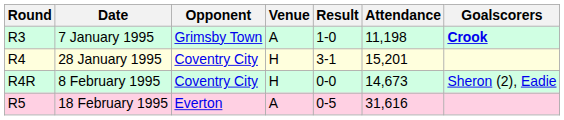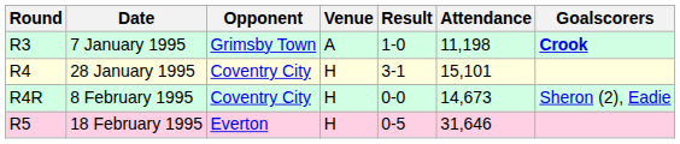28 January 1995 | Attendance: 15,201 -> 15,101
18 February 1995 | Venue: A -> H
18 February 1995 | Attendance: 31,616 -> 31,646
